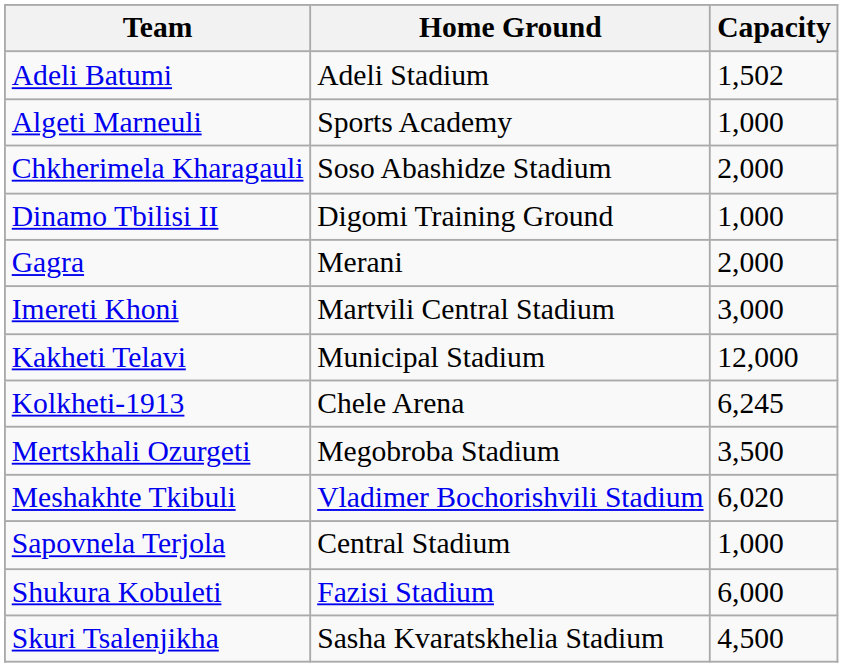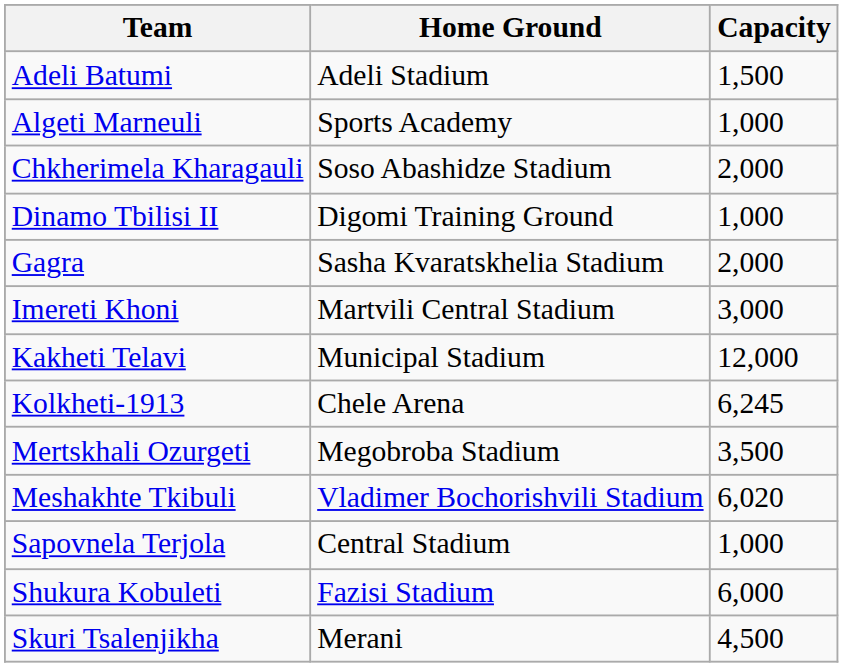Adeli Batumi | Capacity: 1,502 -> 1,500
Gagra | Home Ground: Merani -> Sasha Kvaratskhelia Stadium
Skuri Tsalenjikha | Home Ground: Sasha Kvaratskhelia Stadium -> Merani
